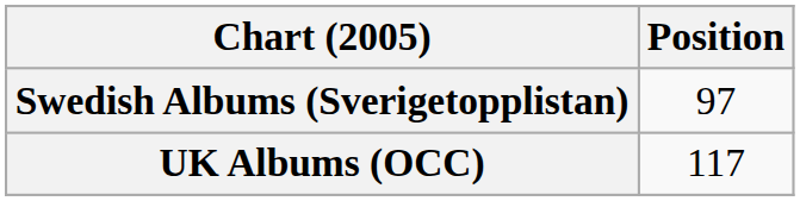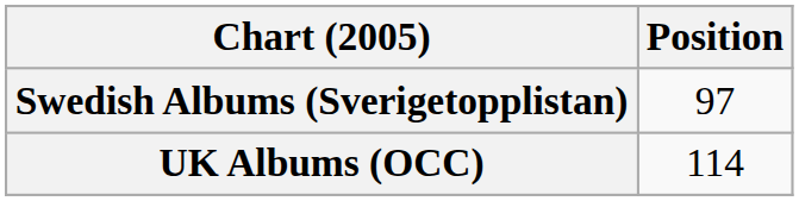UK Albums (OCC) | Position: 117 -> 114
